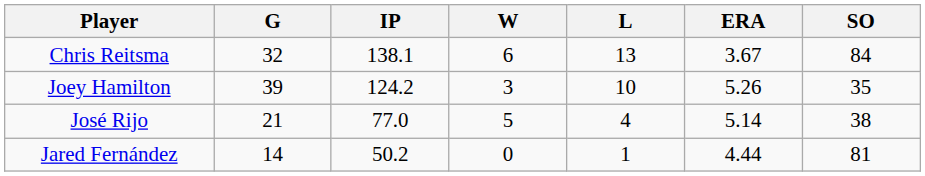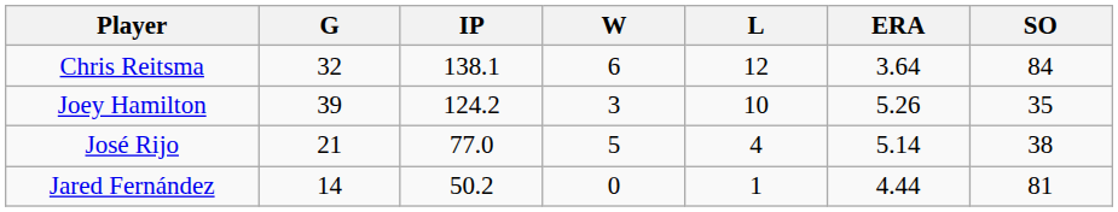Chris Reitsma | L: 13 -> 12
Chris Reitsma | ERA: 3.67 -> 3.64
